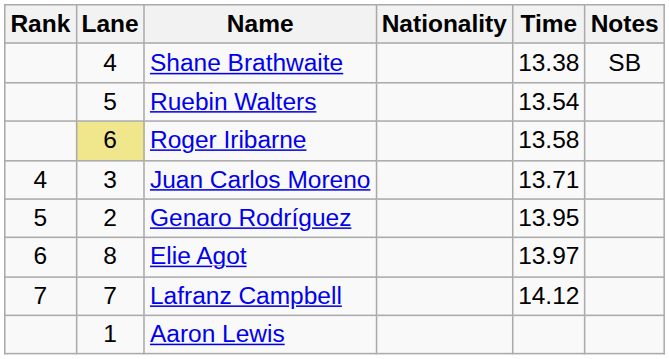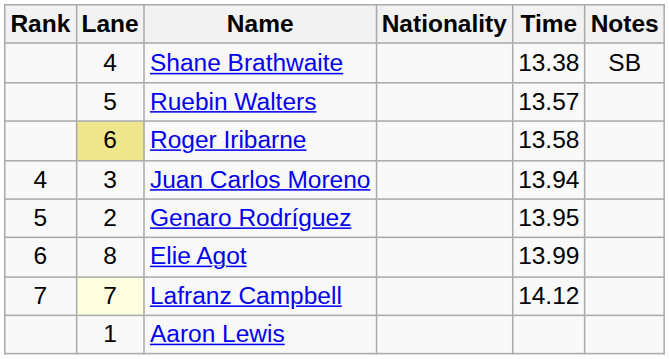Ruebin Walters | Time: 13.54 -> 13.57
Juan Carlos Moreno | Time: 13.71 -> 13.94
Elie Agot | Time: 13.97 -> 13.99
Lafranz Campbell | Lane: no background -> lightyellow background
